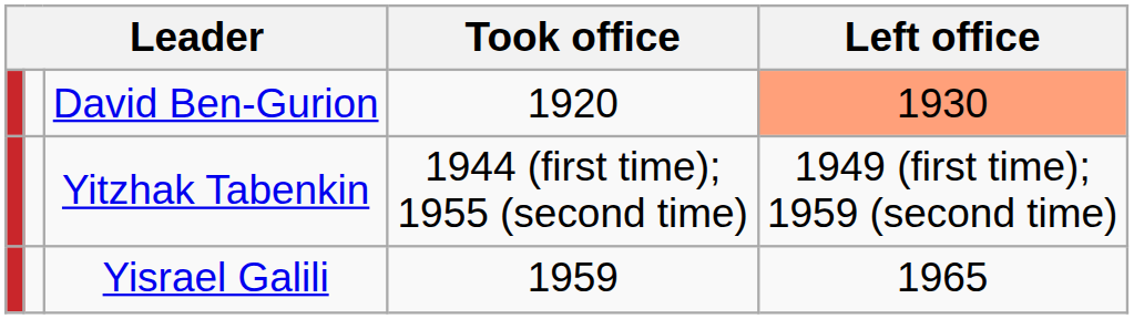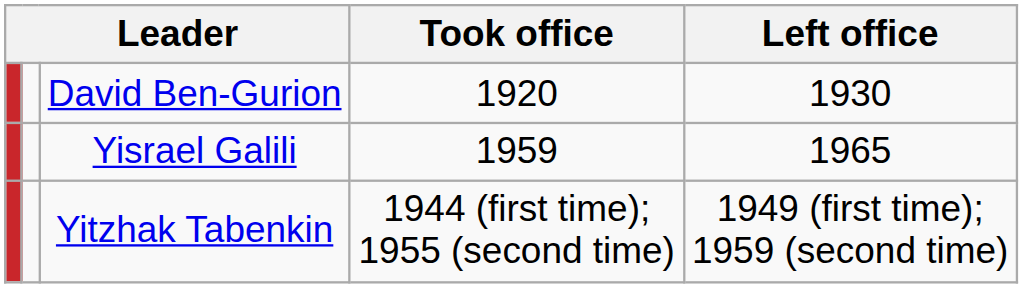David Ben-Gurion | Left office: lightsalmon background -> no background
rows swapped: Yitzhak Tabenkin <-> Yisrael Galili
